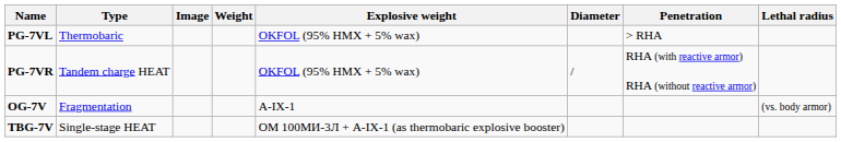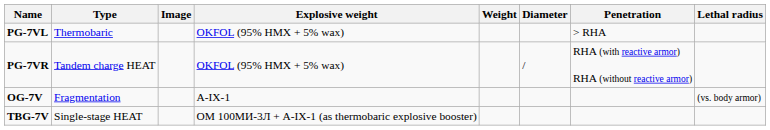columns swapped: Weight <-> Explosive weight
